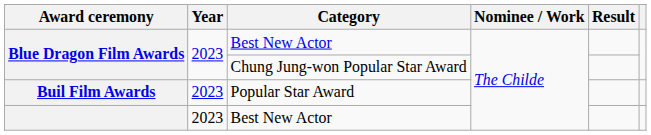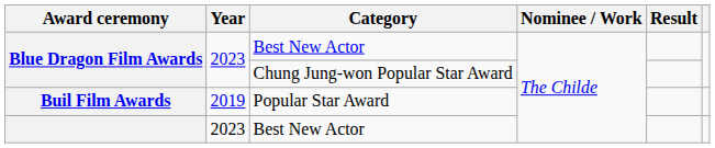Buil Film Awards | Year: 2023 -> 2019
